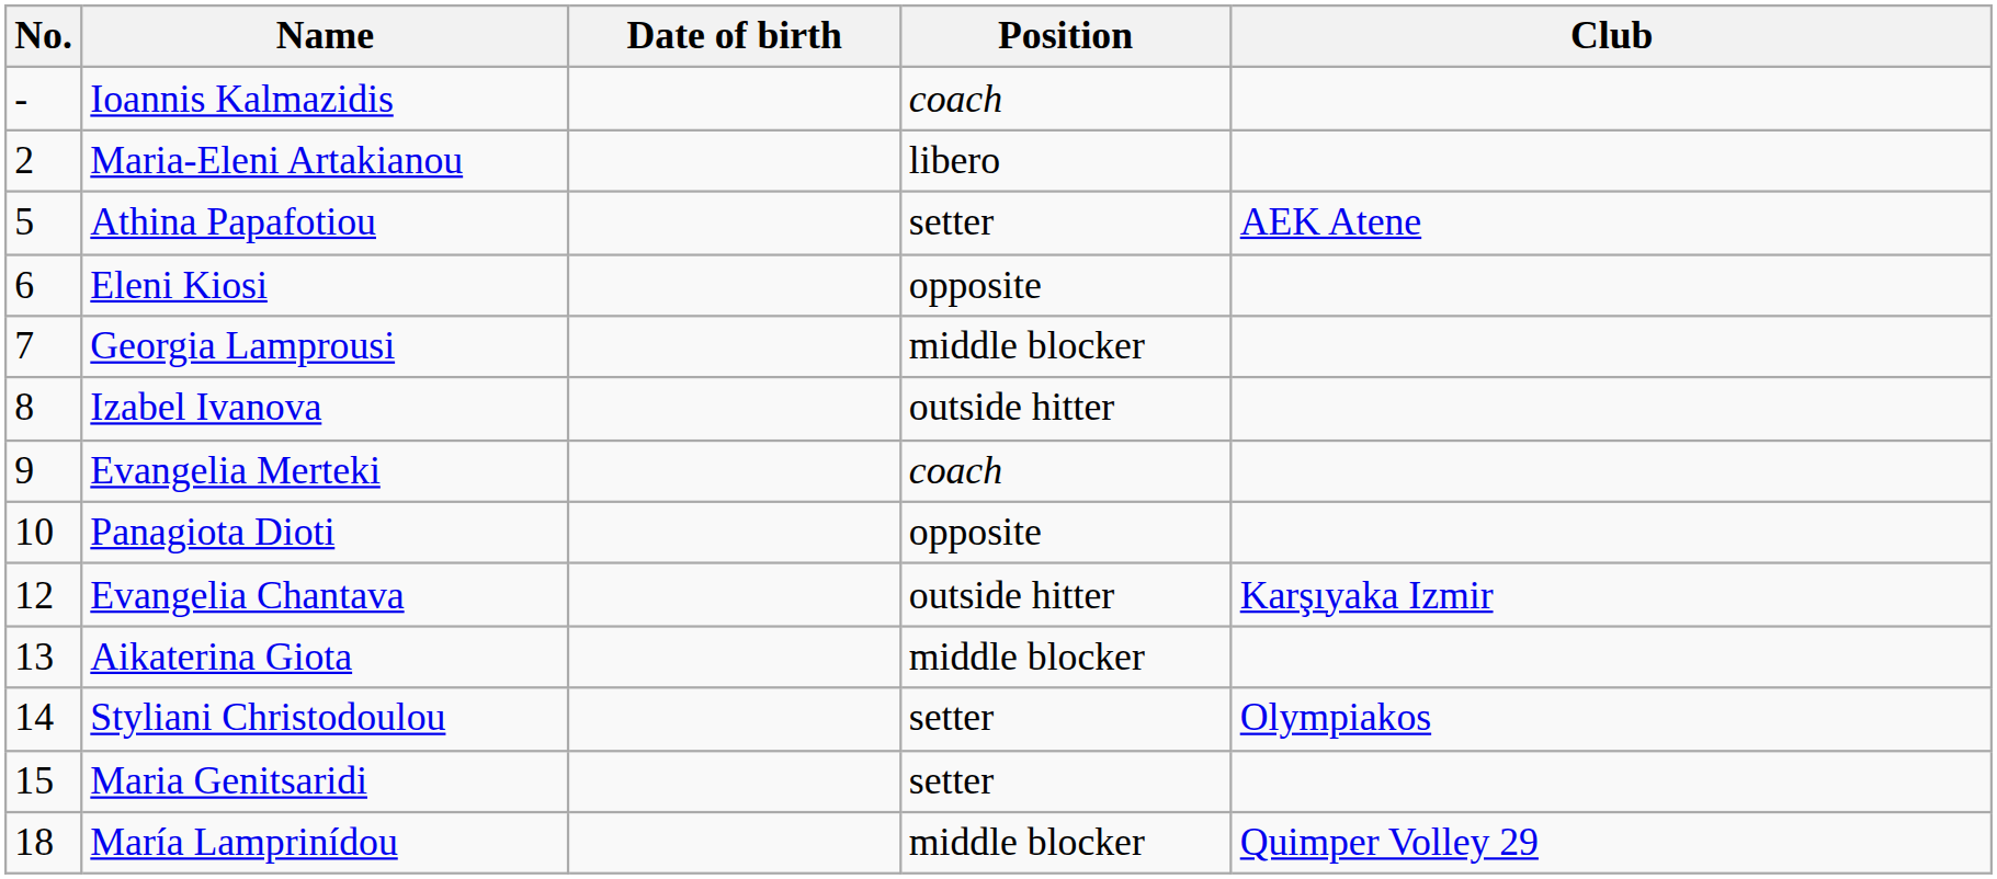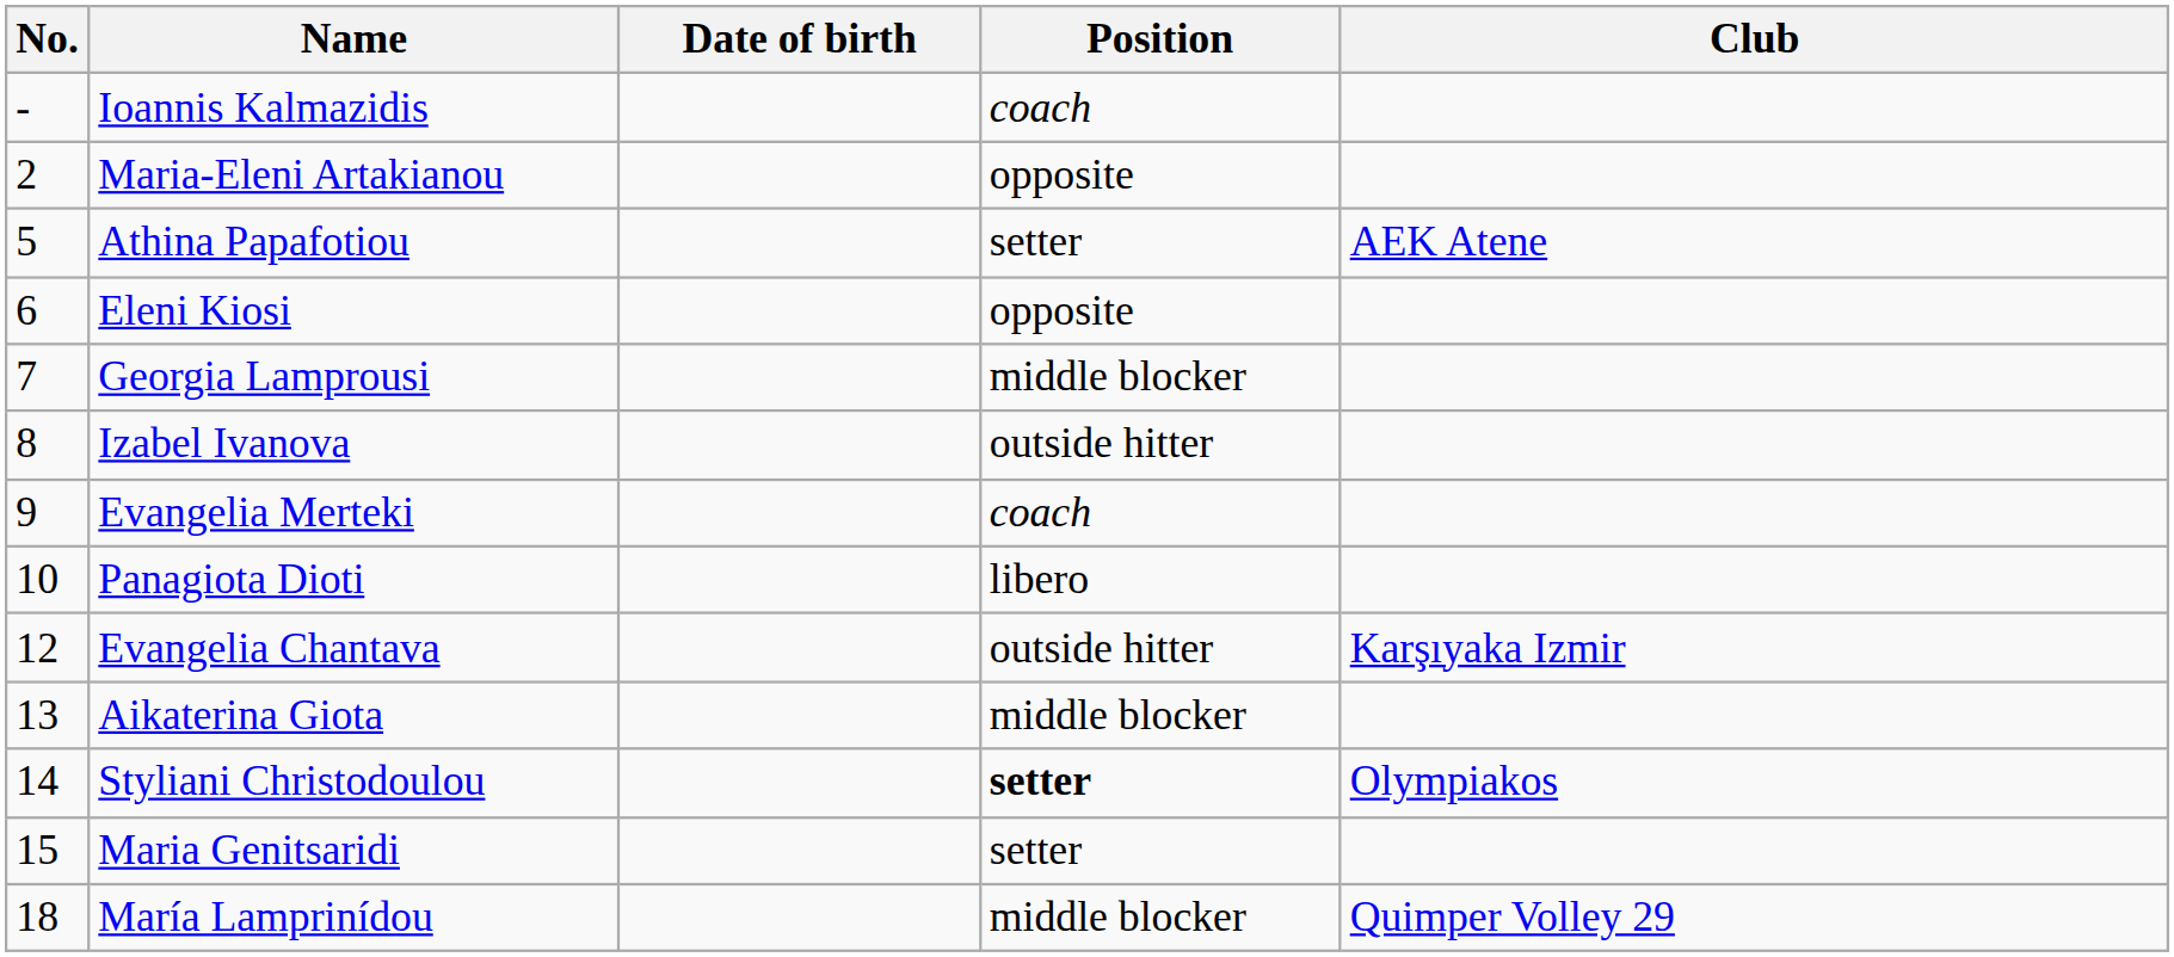Maria-Eleni Artakianou | Position: libero -> opposite
Panagiota Dioti | Position: opposite -> libero
Styliani Christodoulou | Position: normal -> bold
